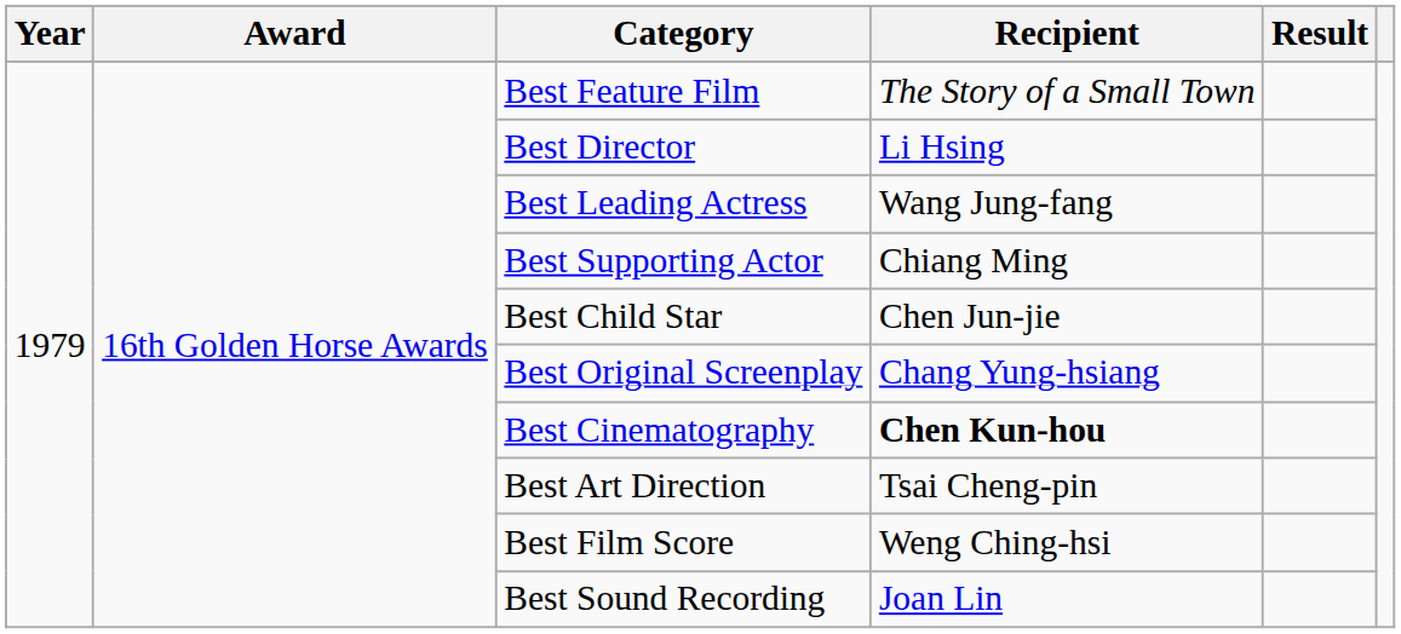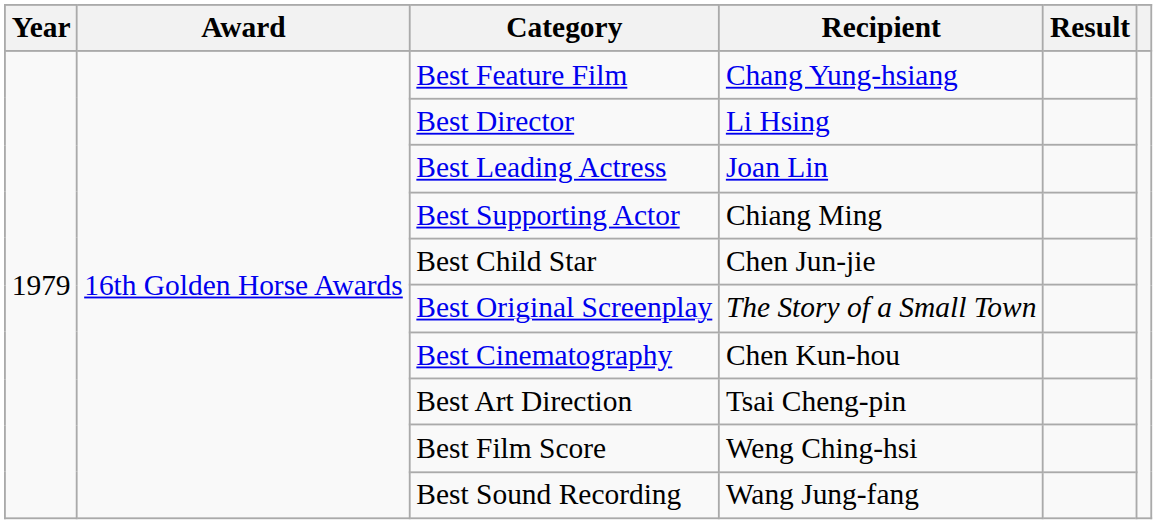Best Feature Film | Recipient: The Story of a Small Town -> Chang Yung-hsiang
Best Leading Actress | Recipient: Wang Jung-fang -> Joan Lin
Best Original Screenplay | Recipient: Chang Yung-hsiang -> The Story of a Small Town
Best Cinematography | Recipient: bold -> normal
Best Sound Recording | Recipient: Joan Lin -> Wang Jung-fang
